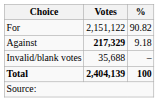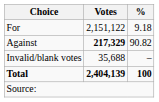For | %: 90.82 -> 9.18
Against | %: 9.18 -> 90.82
